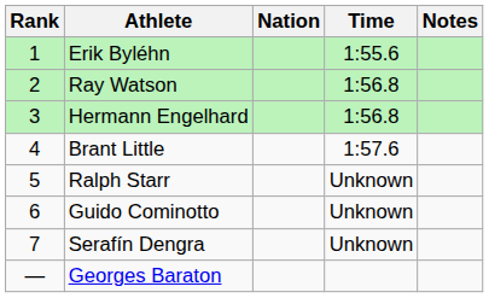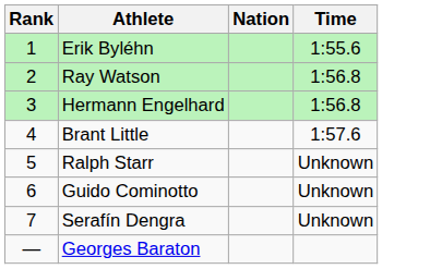- column: Notes
